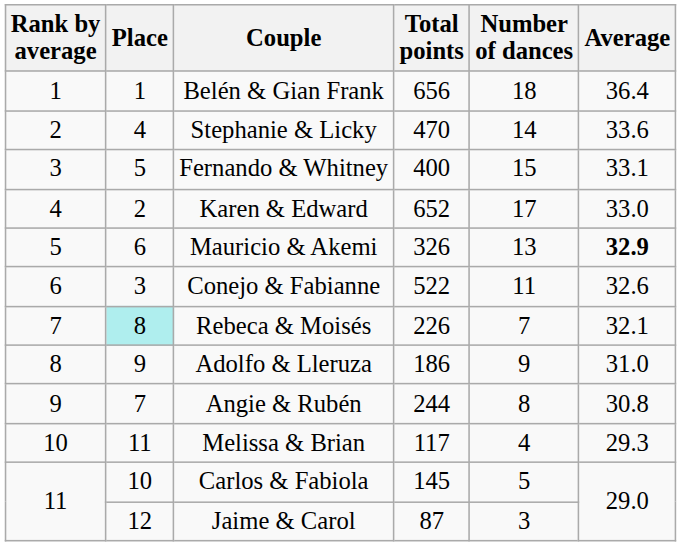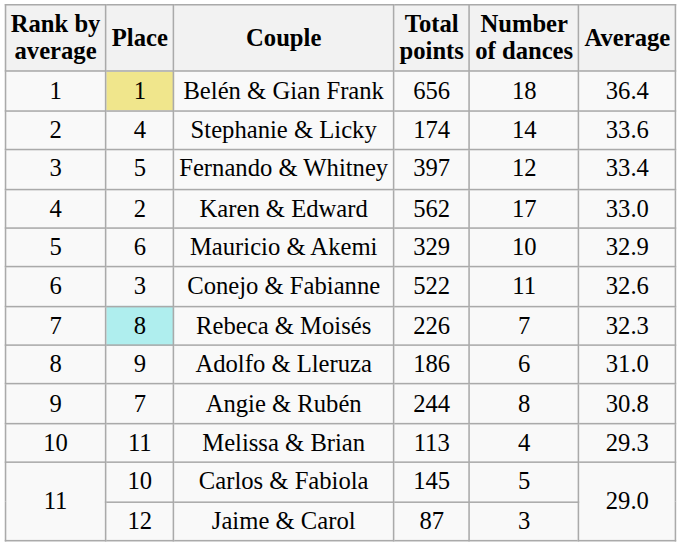Belén & Gian Frank | Place: no background -> khaki background
Stephanie & Licky | Total points: 470 -> 174
Fernando & Whitney | Total points: 400 -> 397
Fernando & Whitney | Number of dances: 15 -> 12
Fernando & Whitney | Average: 33.1 -> 33.4
Karen & Edward | Total points: 652 -> 562
Mauricio & Akemi | Total points: 326 -> 329
Mauricio & Akemi | Number of dances: 13 -> 10
Mauricio & Akemi | Average: bold -> normal
Rebeca & Moisés | Average: 32.1 -> 32.3
Adolfo & Lleruza | Number of dances: 9 -> 6
Melissa & Brian | Total points: 117 -> 113
